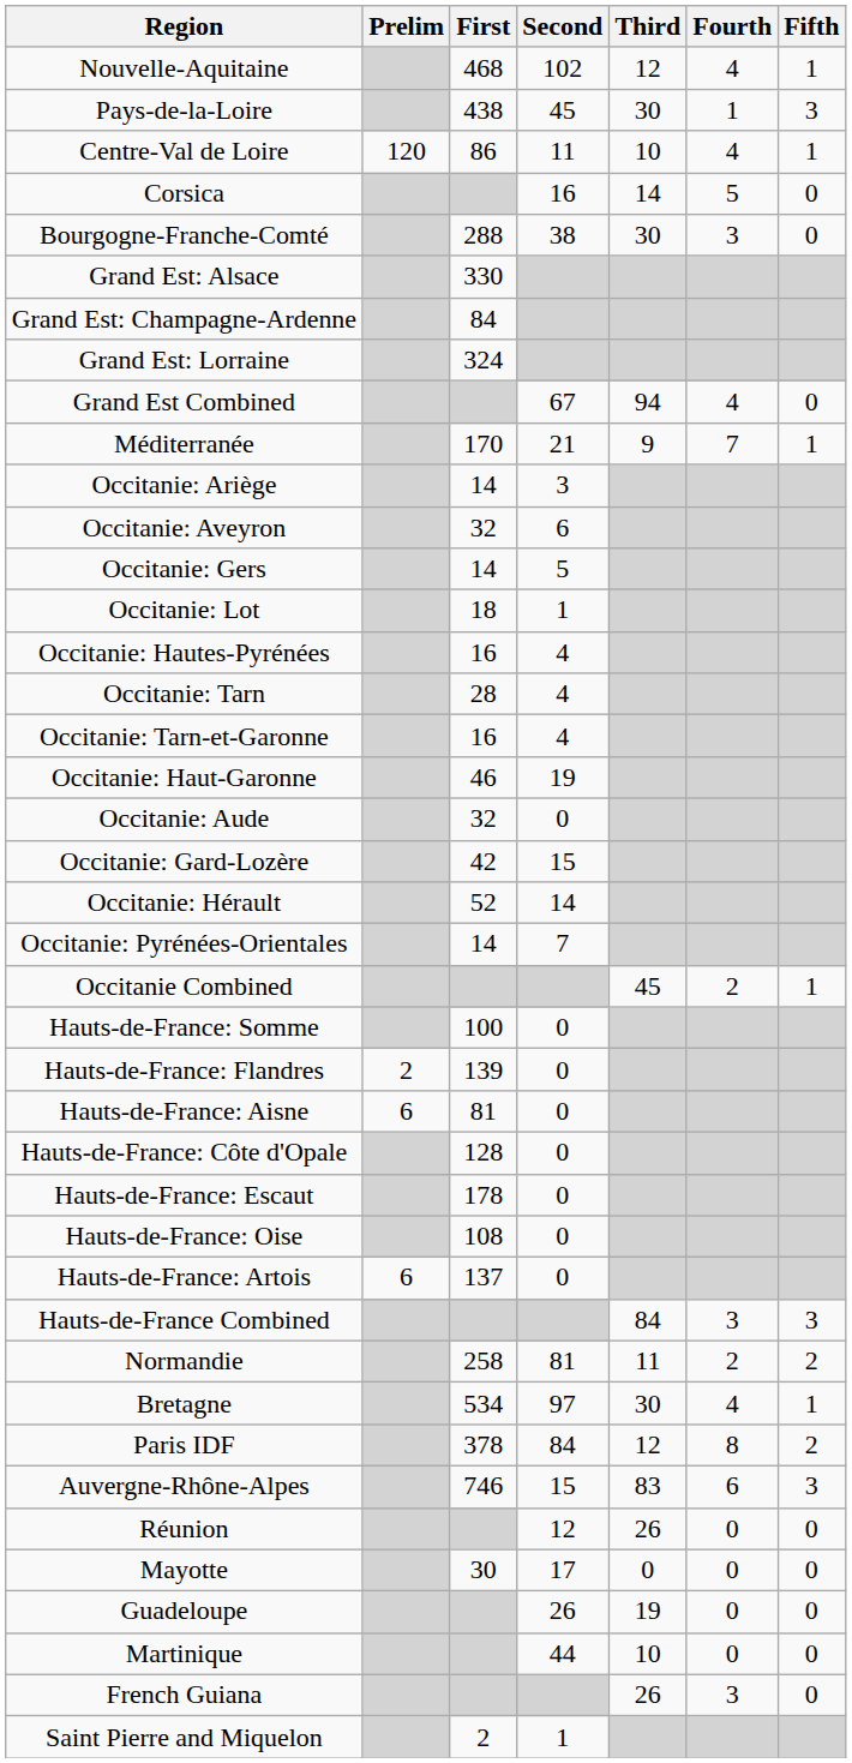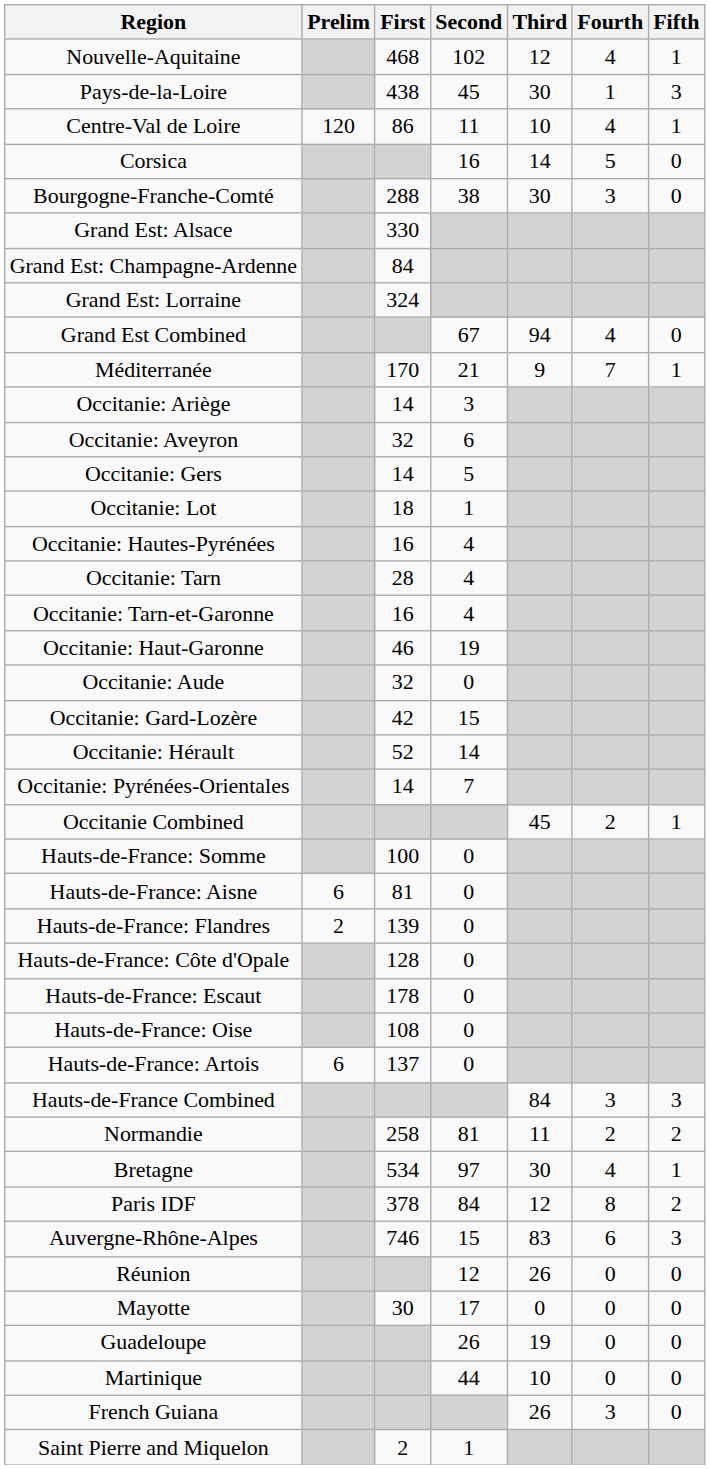rows swapped: Hauts-de-France: Aisne <-> Hauts-de-France: Flandres
